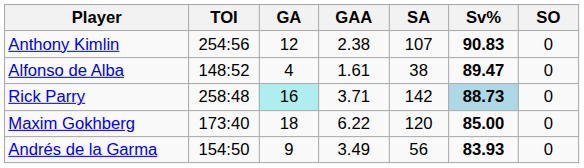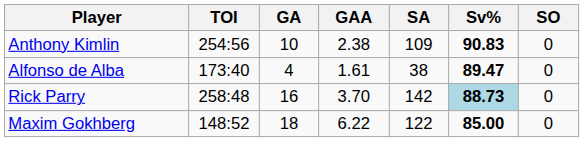Anthony Kimlin | GA: 12 -> 10
Anthony Kimlin | SA: 107 -> 109
Alfonso de Alba | TOI: 148:52 -> 173:40
Rick Parry | GA: paleturquoise background -> no background
Rick Parry | GAA: 3.71 -> 3.70
Maxim Gokhberg | TOI: 173:40 -> 148:52
Maxim Gokhberg | SA: 120 -> 122
- row: Andrés de la Garma | 154:50 | 9 | 3.49 | 56 | 83.93 | 0
